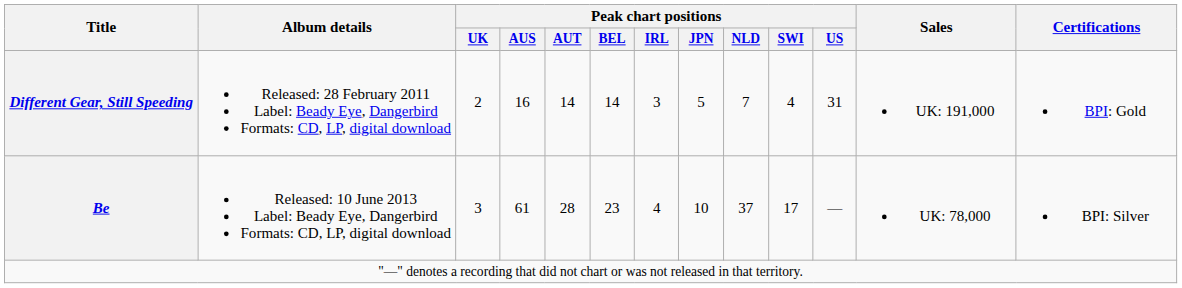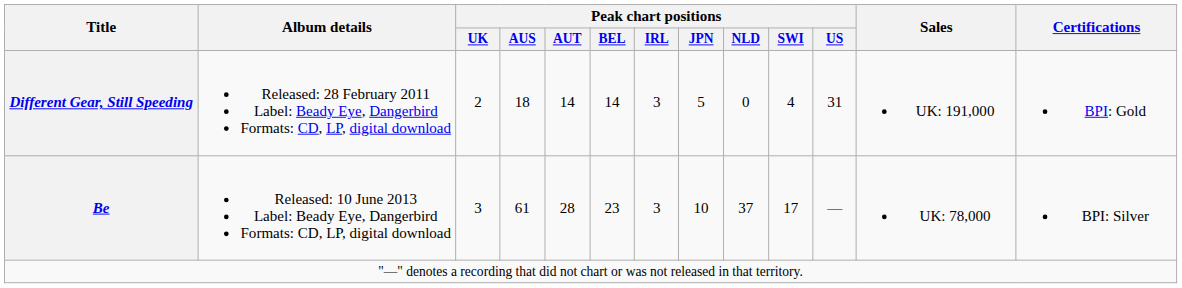Different Gear, Still Speeding | Peak chart positions / AUS: 16 -> 18
Different Gear, Still Speeding | Peak chart positions / NLD: 7 -> 0
Be | Peak chart positions / IRL: 4 -> 3
